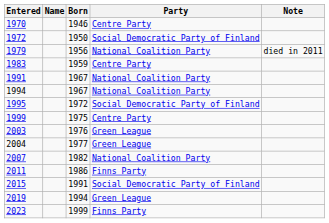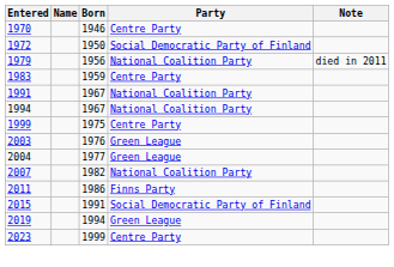- row: 1995 | 1972 | Social Democratic Party of Finland
2023 | Party: Finns Party -> Centre Party
